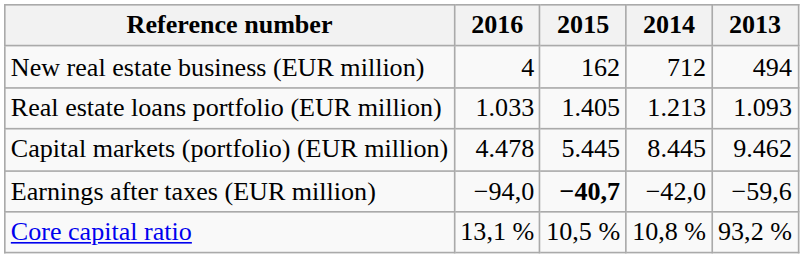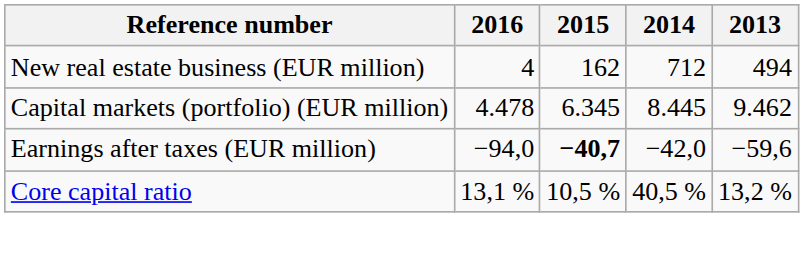- row: Real estate loans portfolio (EUR million) | 1.033 | 1.405 | 1.213 | 1.093
Capital markets (portfolio) (EUR million) | 2015: 5.445 -> 6.345
Core capital ratio | 2014: 10,8 % -> 40,5 %
Core capital ratio | 2013: 93,2 % -> 13,2 %
